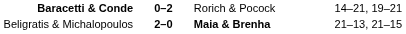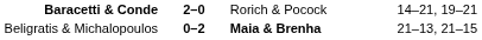Baracetti & Conde | column 2: 0–2 -> 2–0
Beligratis & Michalopoulos | column 2: 2–0 -> 0–2
